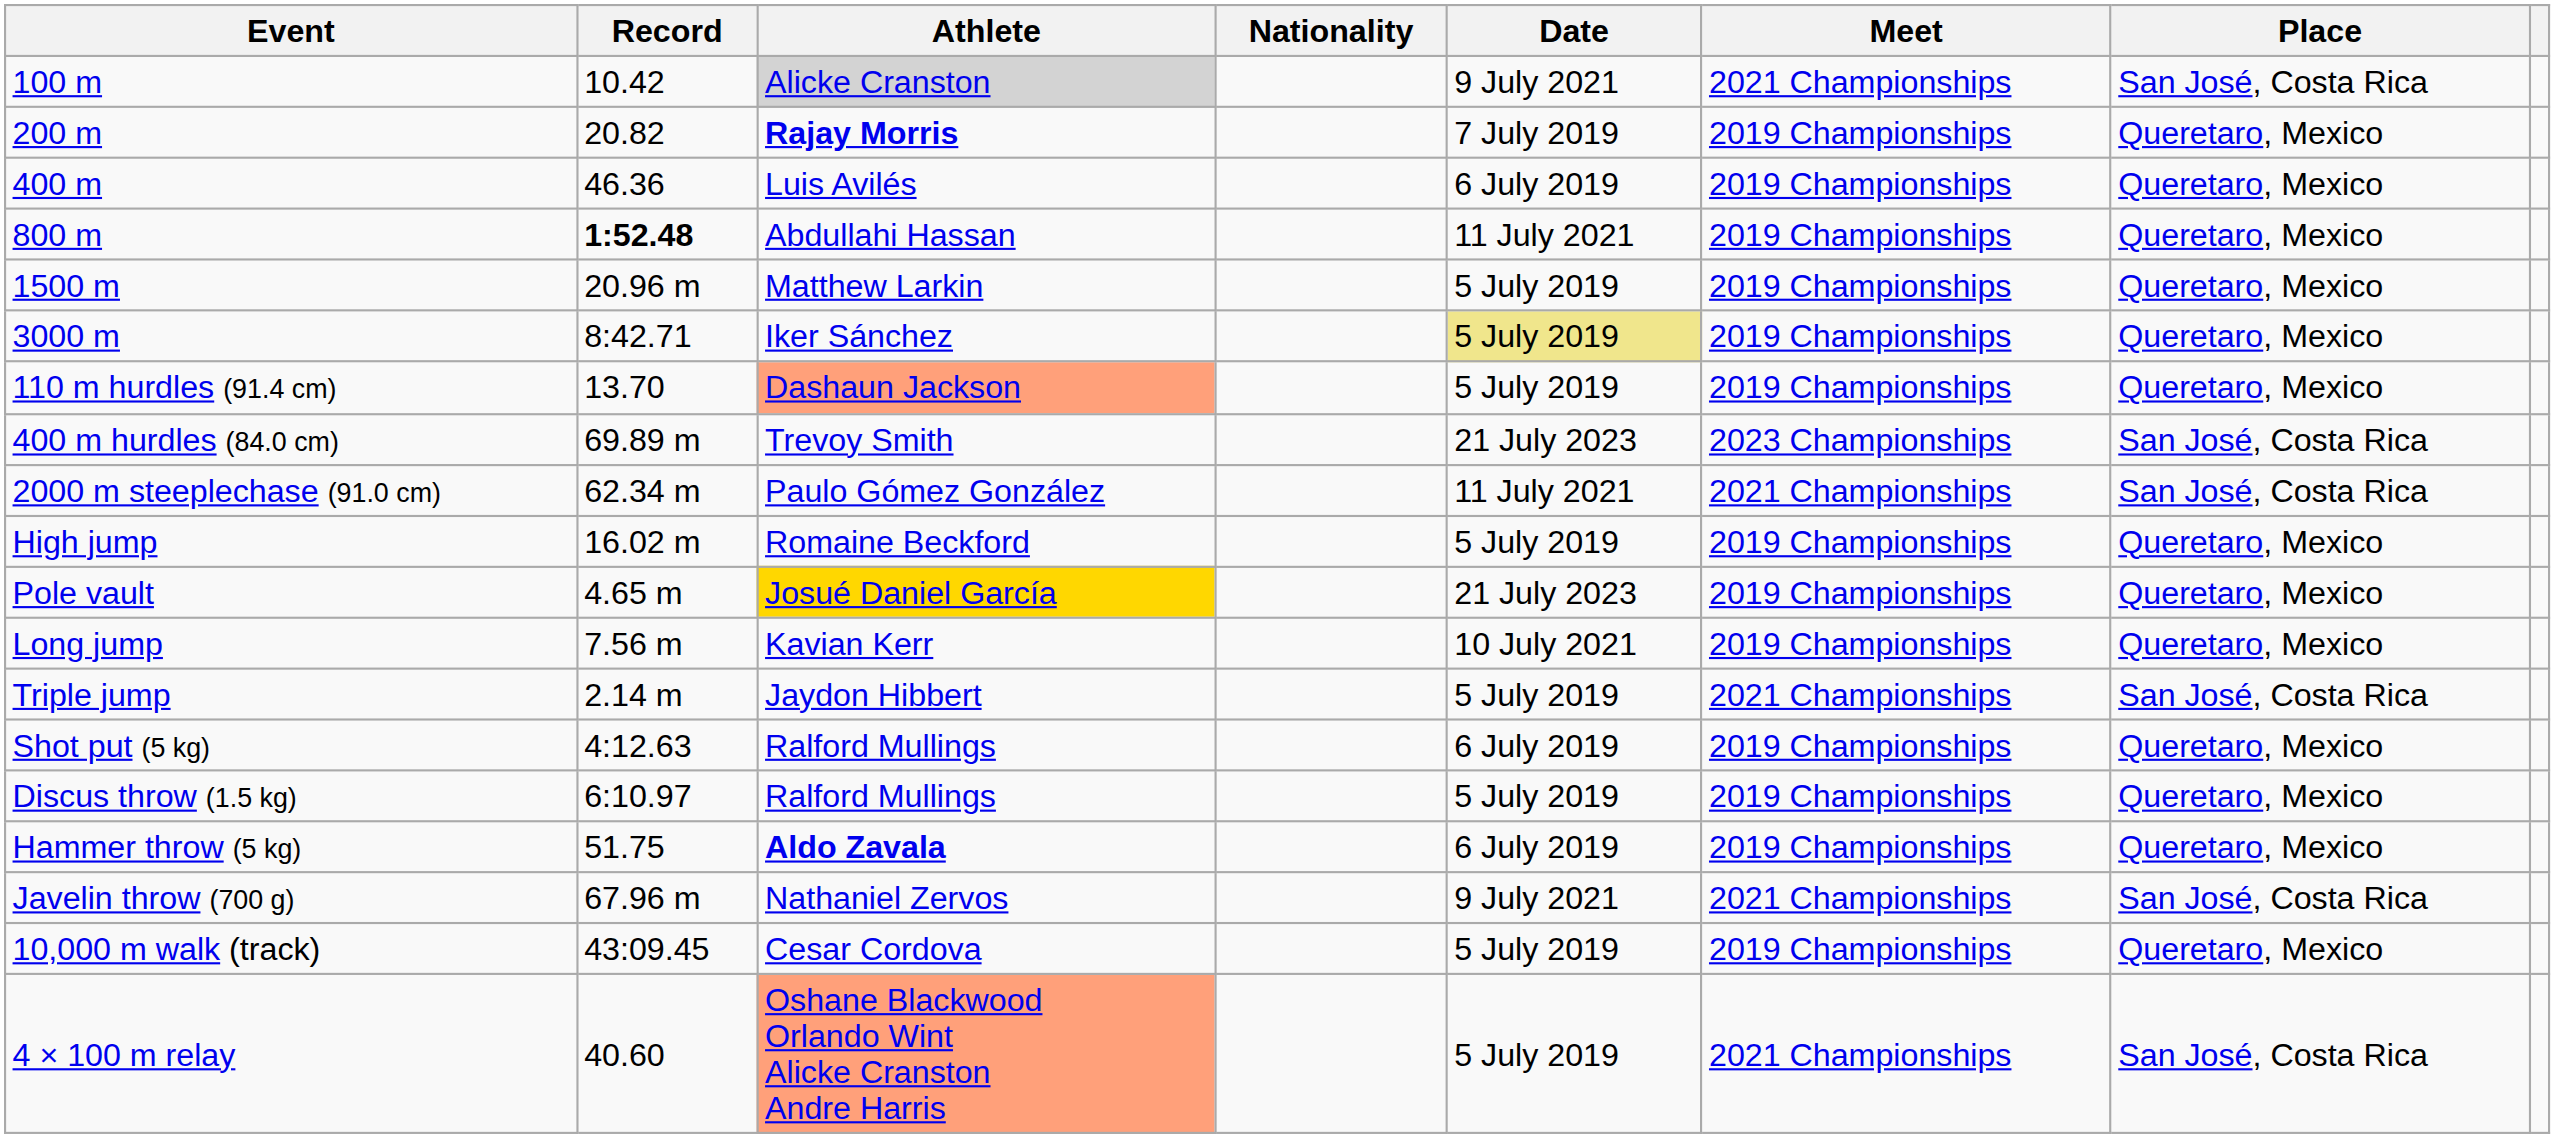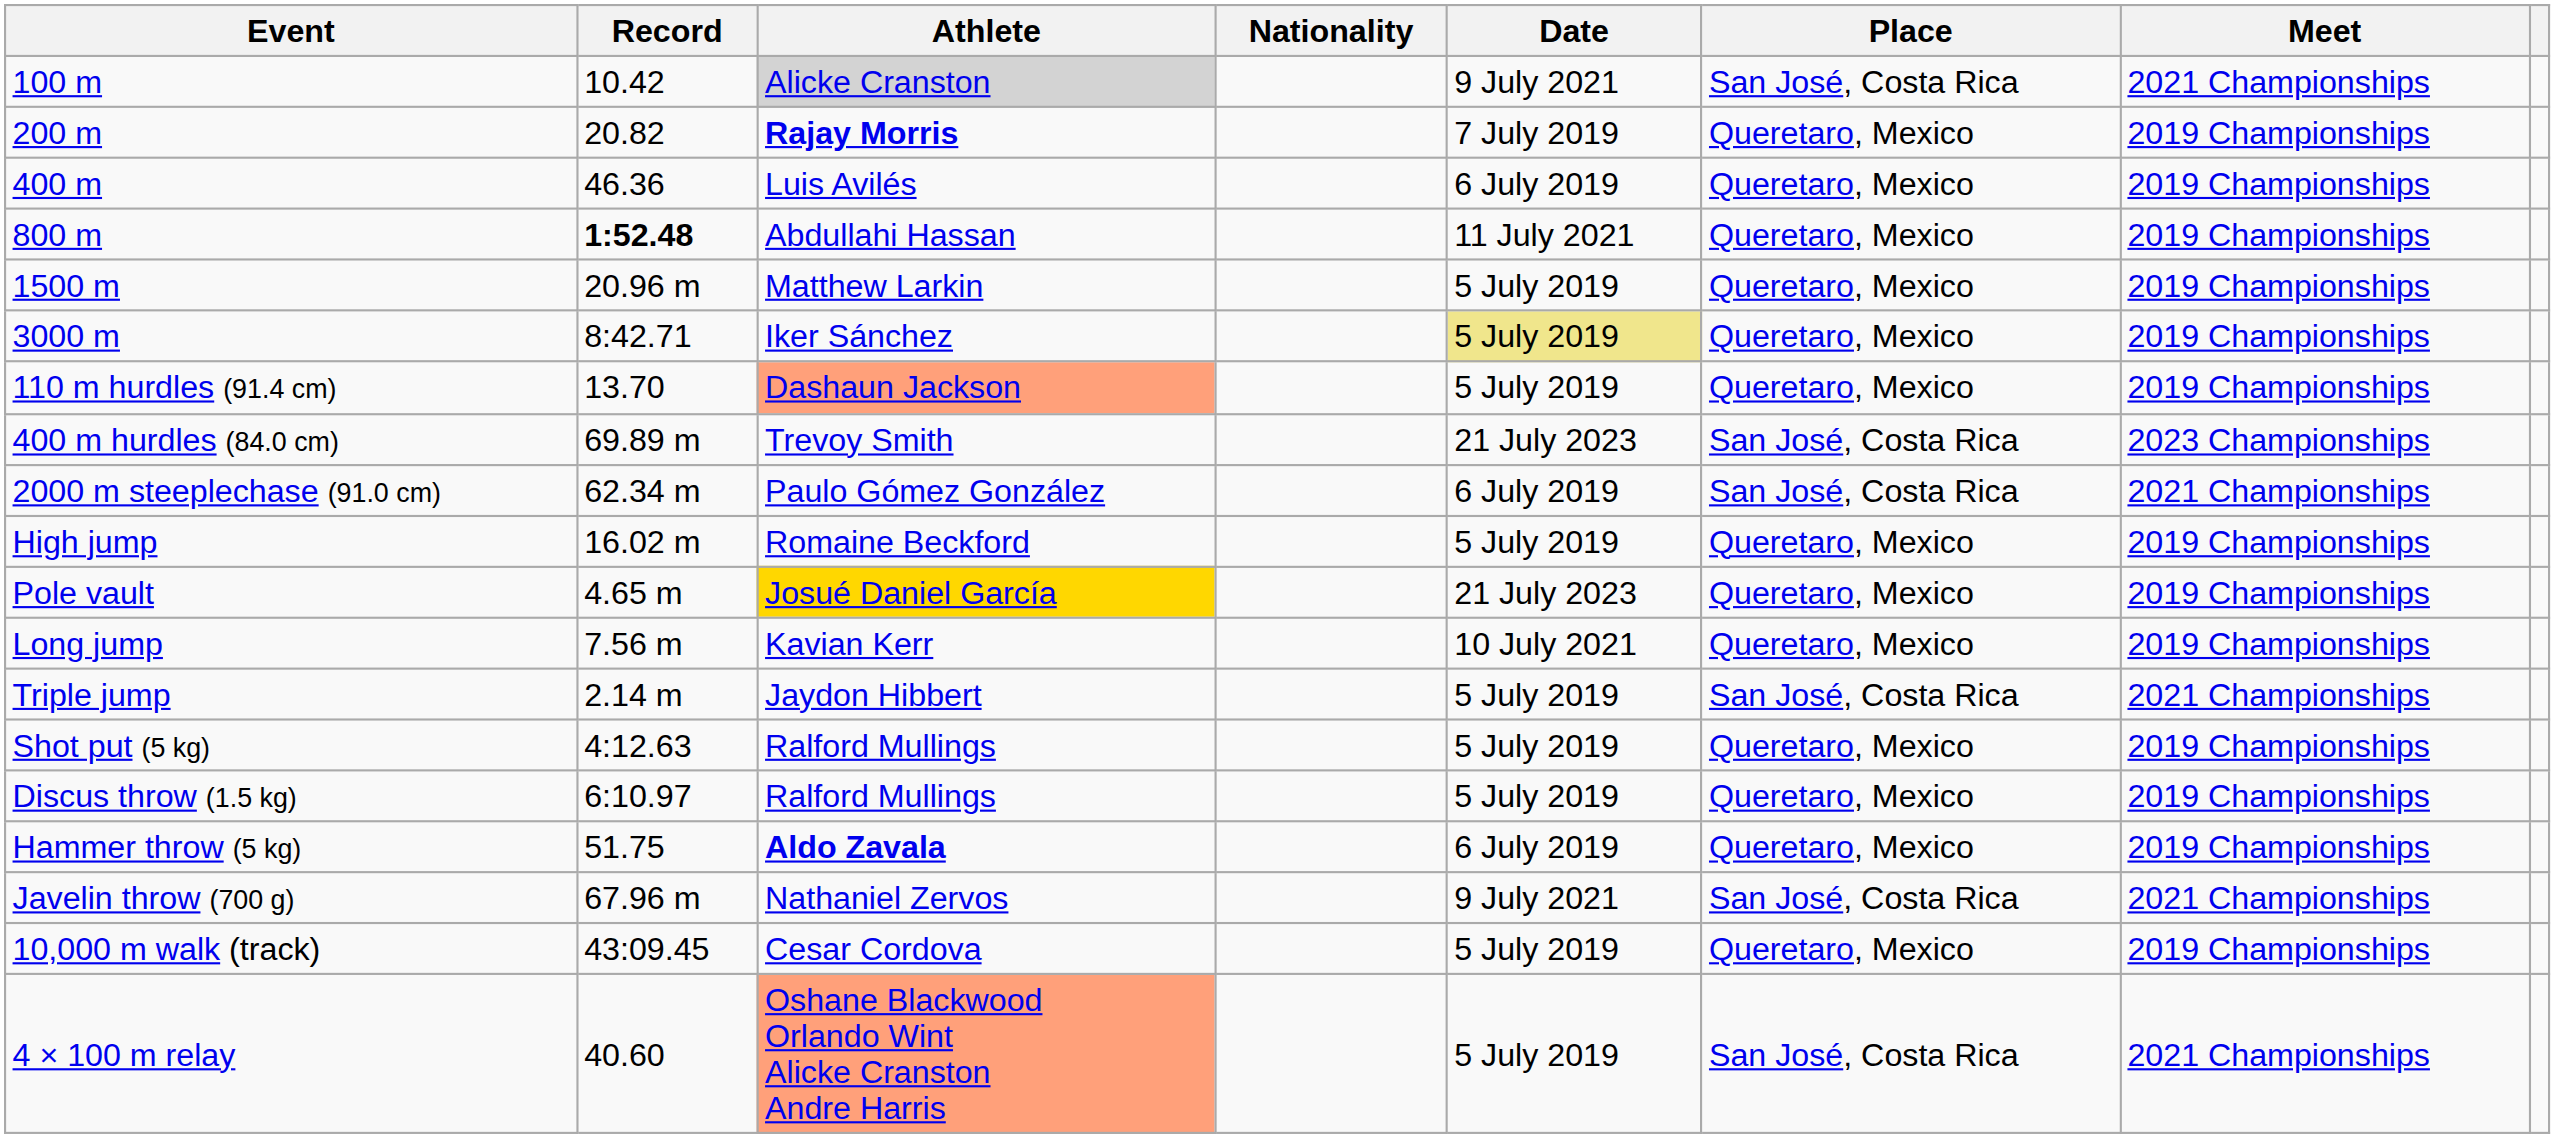columns swapped: Meet <-> Place
2000 m steeplechase (91.0 cm) | Date: 11 July 2021 -> 6 July 2019
Shot put (5 kg) | Date: 6 July 2019 -> 5 July 2019
